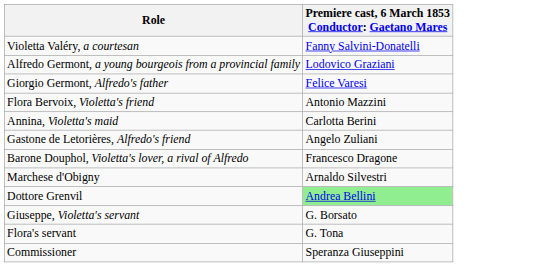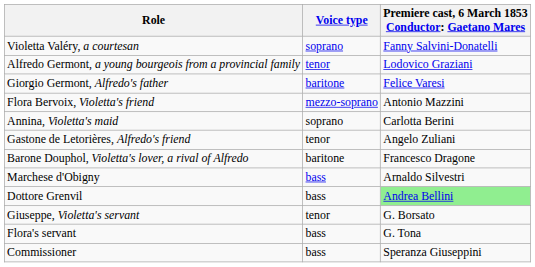+ column: Voice type | soprano | tenor | baritone | mezzo-soprano | soprano | tenor | baritone | bass | bass | tenor | bass | bass
